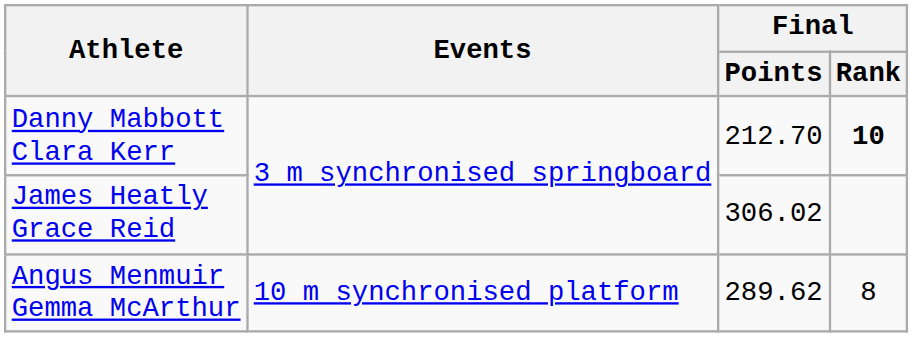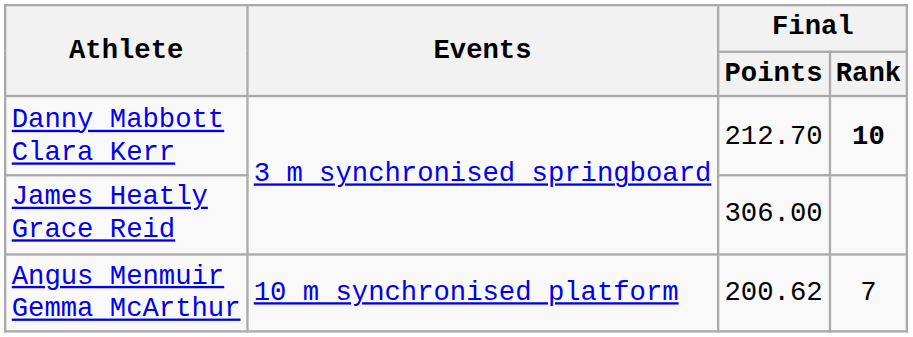James Heatly Grace Reid | Final / Points: 306.02 -> 306.00
Angus Menmuir Gemma McArthur | Final / Points: 289.62 -> 200.62
Angus Menmuir Gemma McArthur | Final / Rank: 8 -> 7
